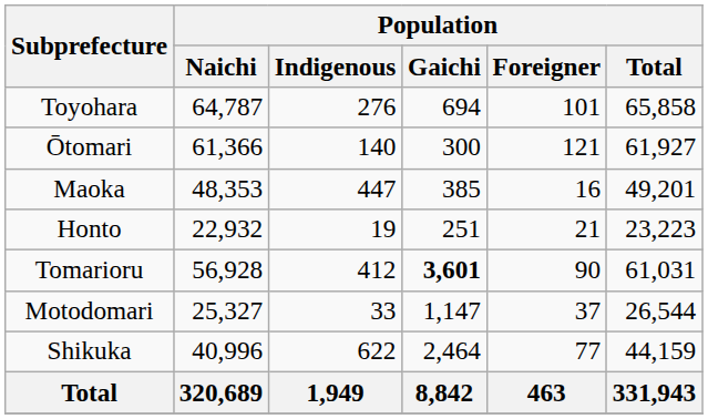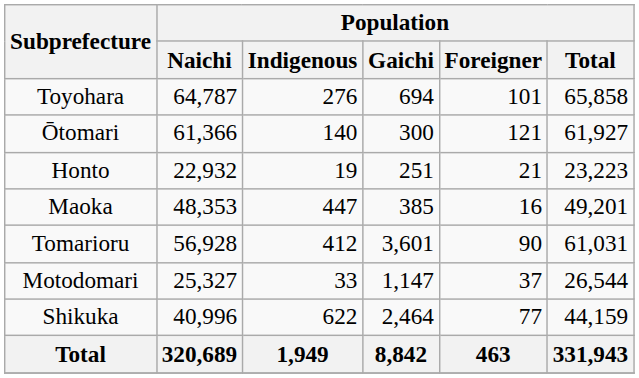rows swapped: Honto <-> Maoka
Tomarioru | Population / Gaichi: bold -> normal
